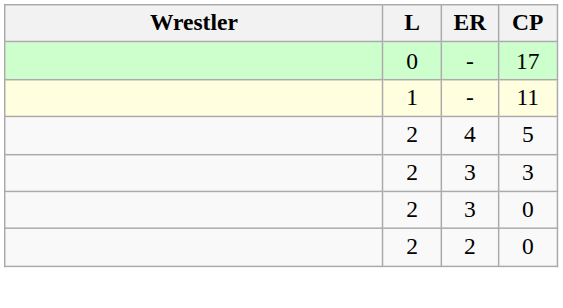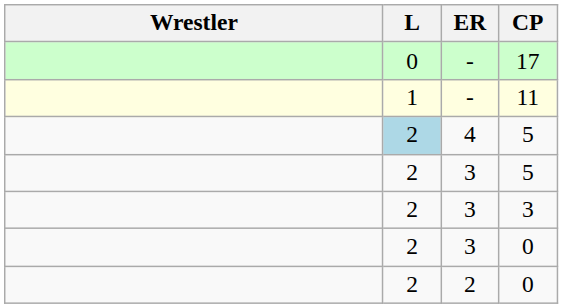4 / 5 | L: no background -> lightblue background
+ row: 2 | 3 | 5
